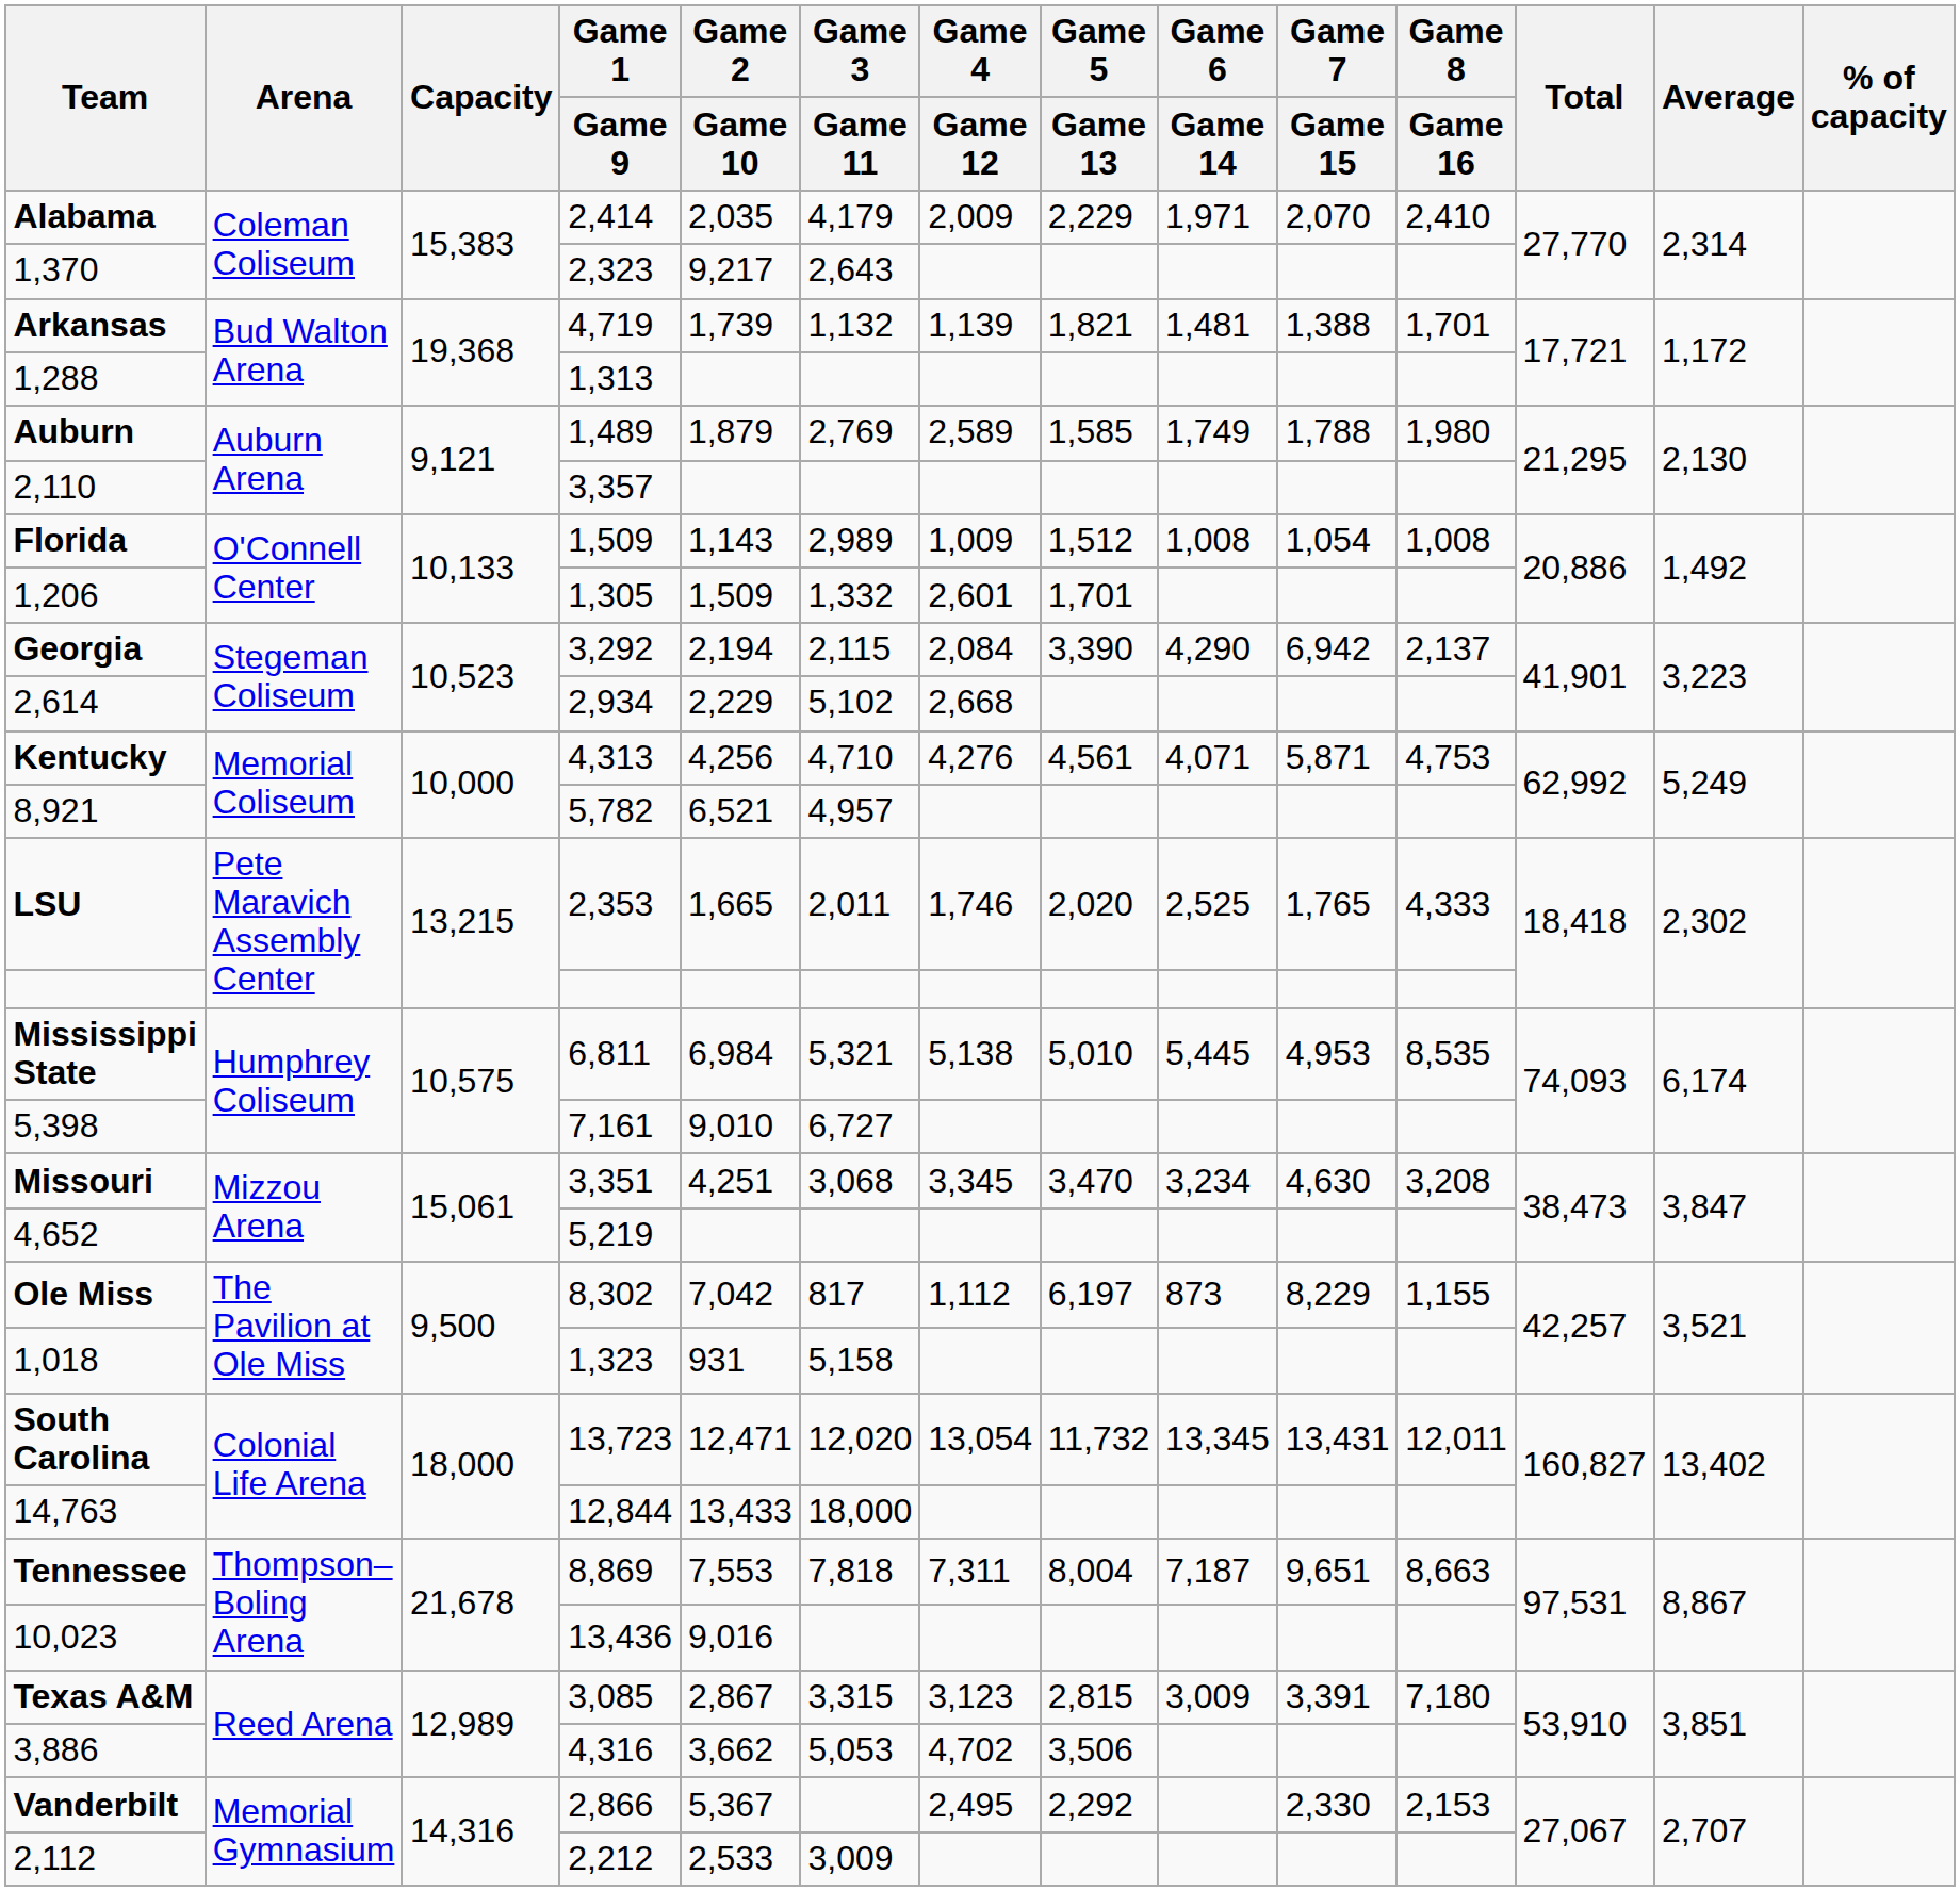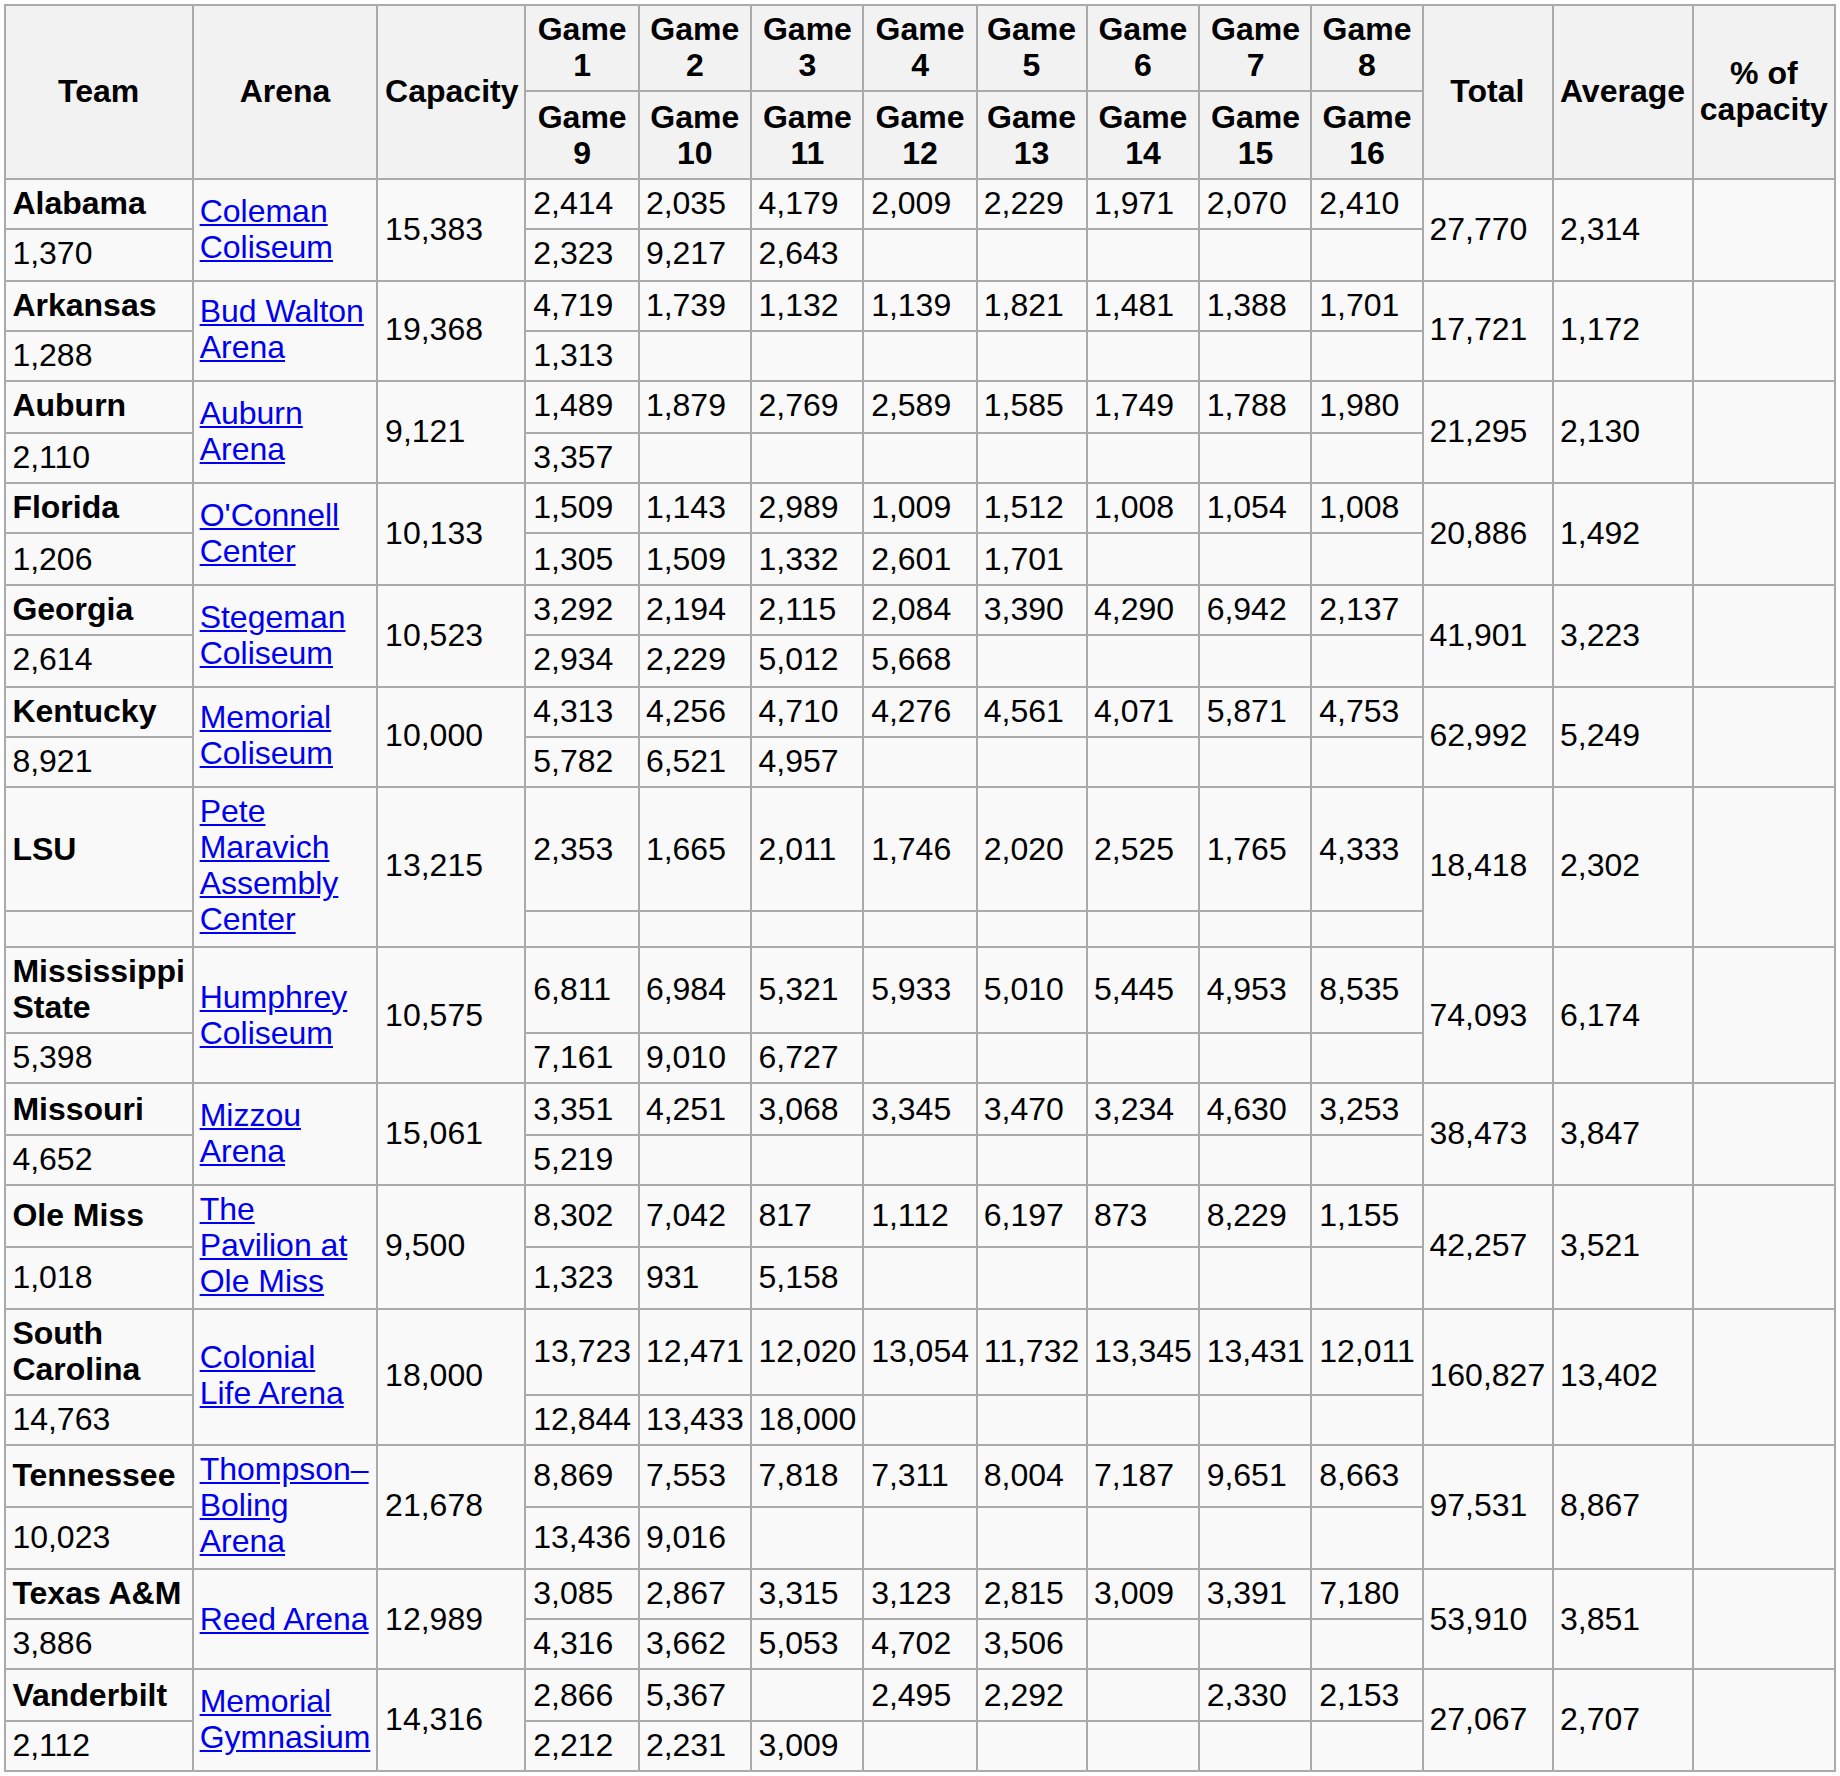2,614 | Game 3 / Game 11: 5,102 -> 5,012
2,614 | Game 4 / Game 12: 2,668 -> 5,668
Mississippi State | Game 4 / Game 12: 5,138 -> 5,933
Missouri | Game 8 / Game 16: 3,208 -> 3,253
2,112 | Game 2 / Game 10: 2,533 -> 2,231
